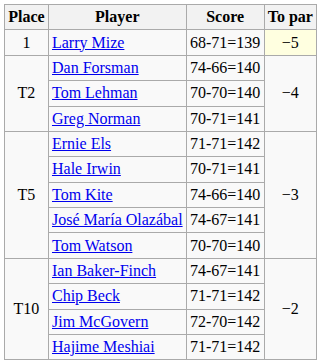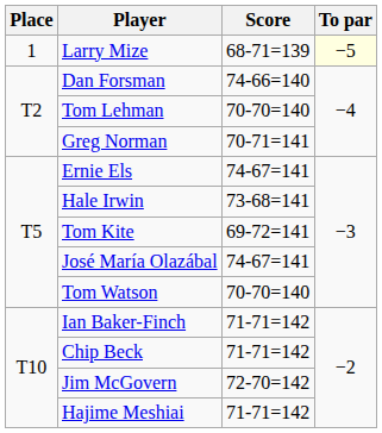Ernie Els | Score: 71-71=142 -> 74-67=141
Hale Irwin | Score: 70-71=141 -> 73-68=141
Tom Kite | Score: 74-66=140 -> 69-72=141
Ian Baker-Finch | Score: 74-67=141 -> 71-71=142
